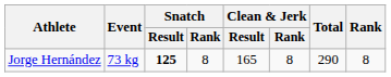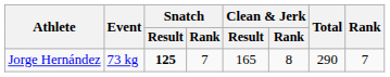Jorge Hernández | Snatch / Rank: 8 -> 7
Jorge Hernández | Rank: 8 -> 7
